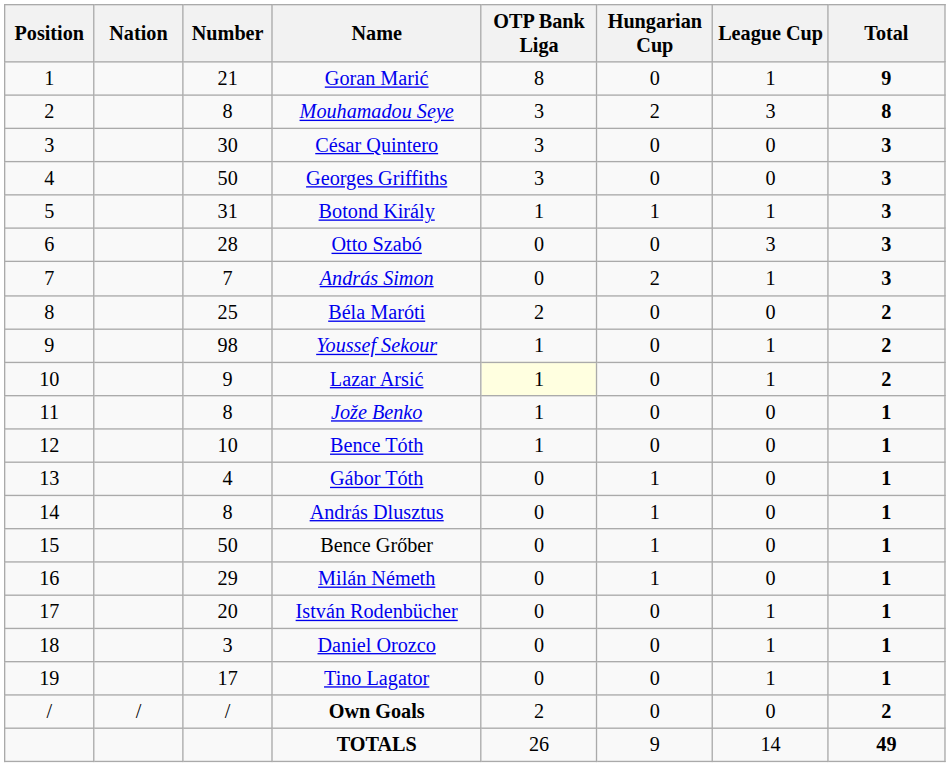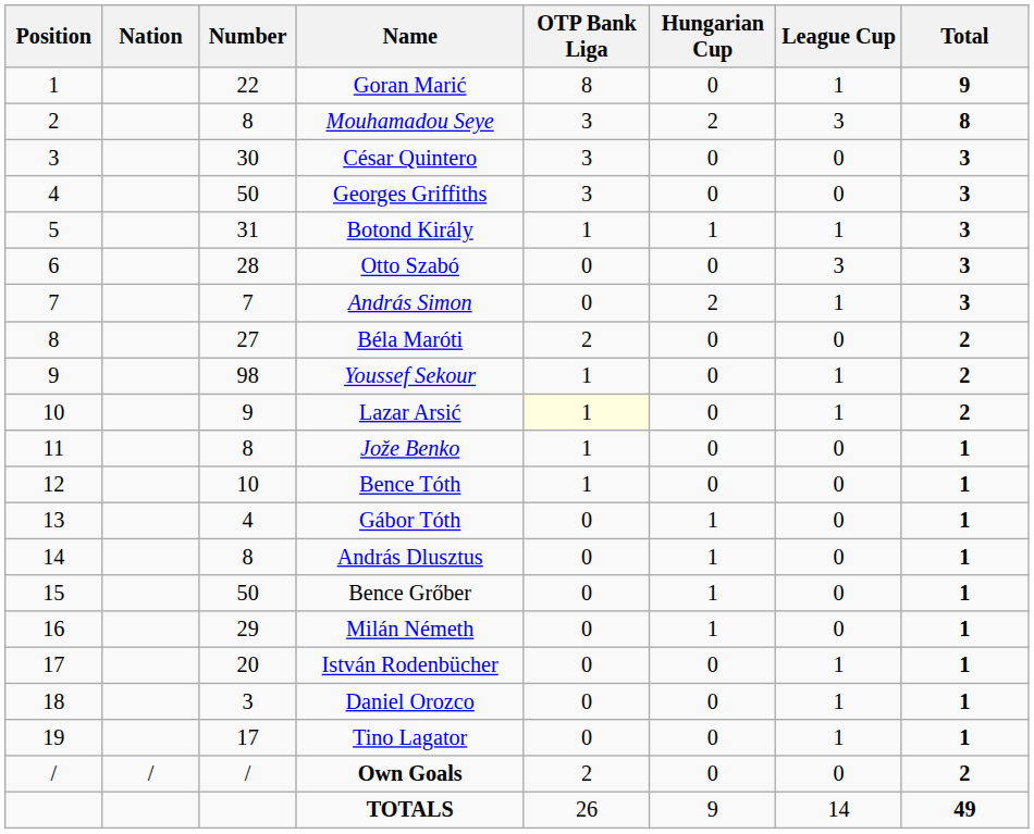Goran Marić | Number: 21 -> 22
Béla Maróti | Number: 25 -> 27
